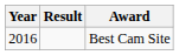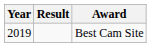Best Cam Site | Year: 2016 -> 2019
